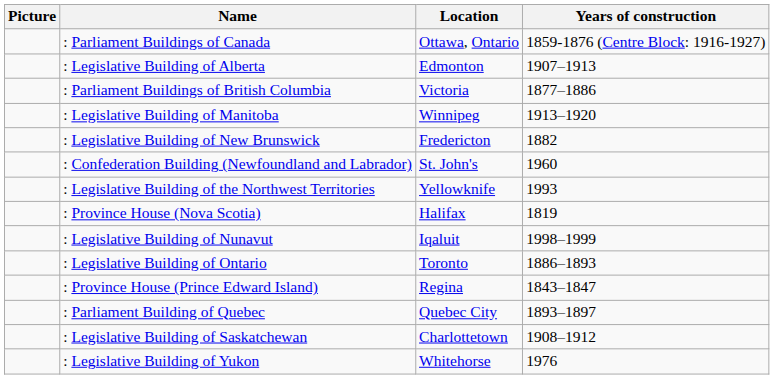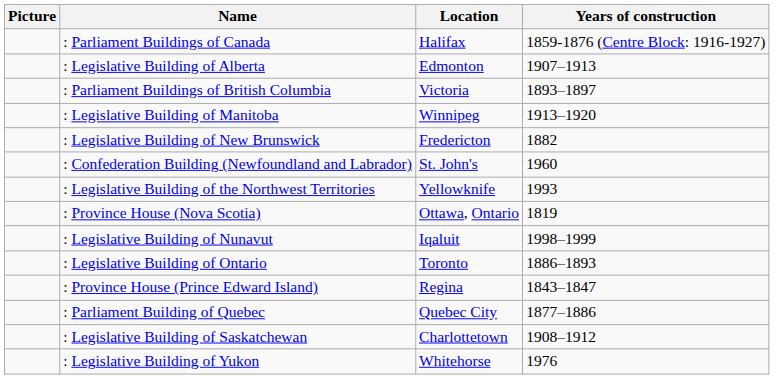: Parliament Buildings of Canada | Location: Ottawa, Ontario -> Halifax
: Parliament Buildings of British Columbia | Years of construction: 1877–1886 -> 1893–1897
: Province House (Nova Scotia) | Location: Halifax -> Ottawa, Ontario
: Parliament Building of Quebec | Years of construction: 1893–1897 -> 1877–1886
